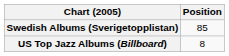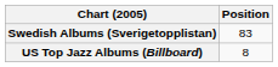Swedish Albums (Sverigetopplistan) | Position: 85 -> 83
